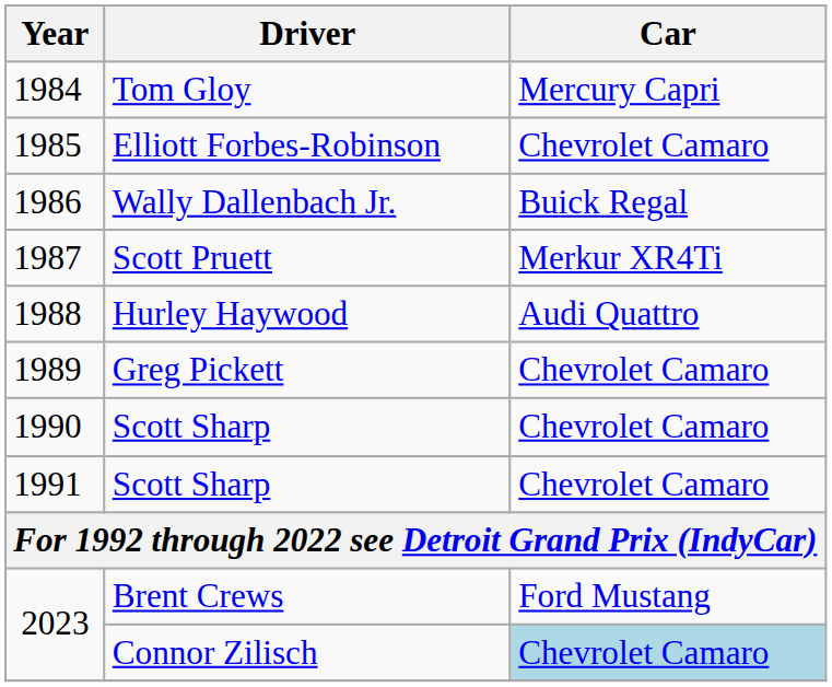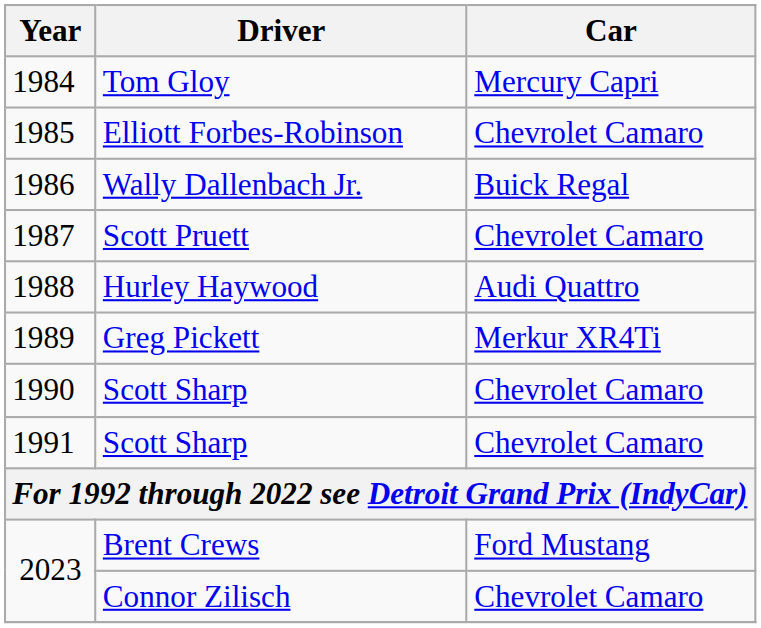Scott Pruett | Car: Merkur XR4Ti -> Chevrolet Camaro
Greg Pickett | Car: Chevrolet Camaro -> Merkur XR4Ti
Connor Zilisch | Car: lightblue background -> no background
